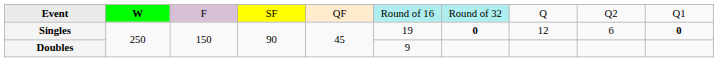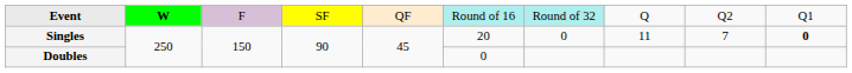Singles | column 6: 19 -> 20
Singles | column 7: bold -> normal
Singles | column 8: 12 -> 11
Singles | column 9: 6 -> 7
Doubles | column 6: 9 -> 0
